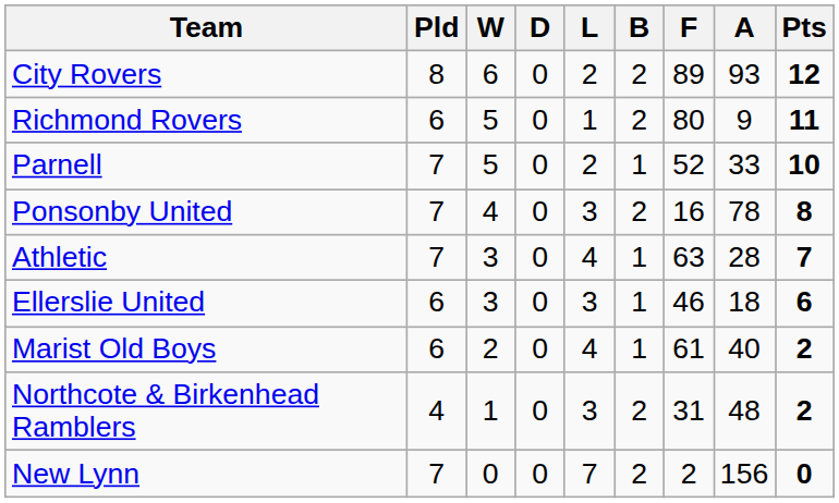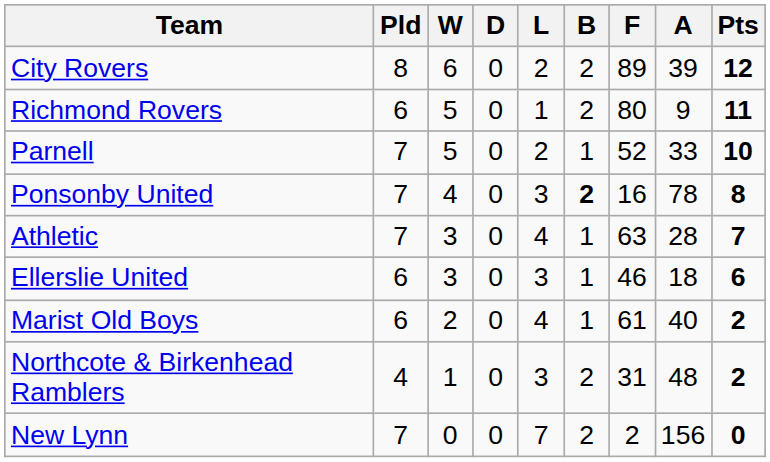City Rovers | A: 93 -> 39
Ponsonby United | B: normal -> bold
